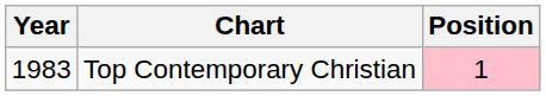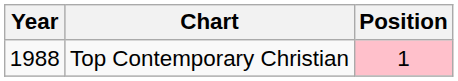Top Contemporary Christian | Year: 1983 -> 1988
